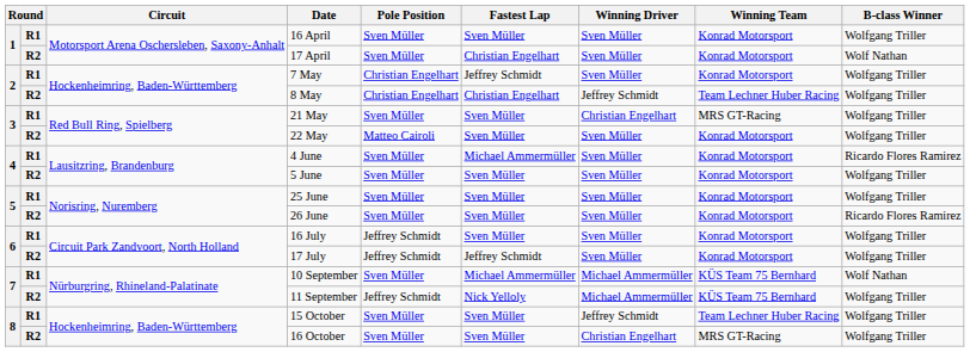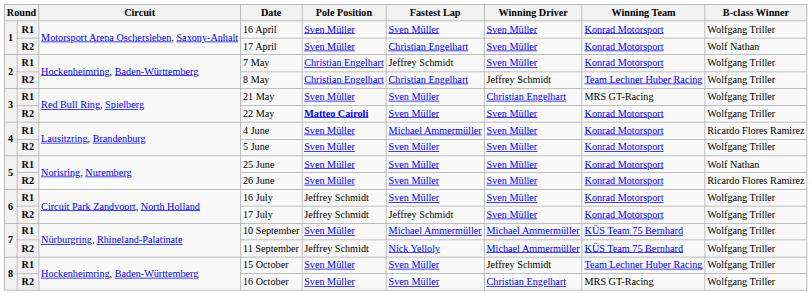22 May | Pole Position: normal -> bold
25 June | B-class Winner: Wolfgang Triller -> Wolf Nathan
10 September | B-class Winner: Wolf Nathan -> Wolfgang Triller
